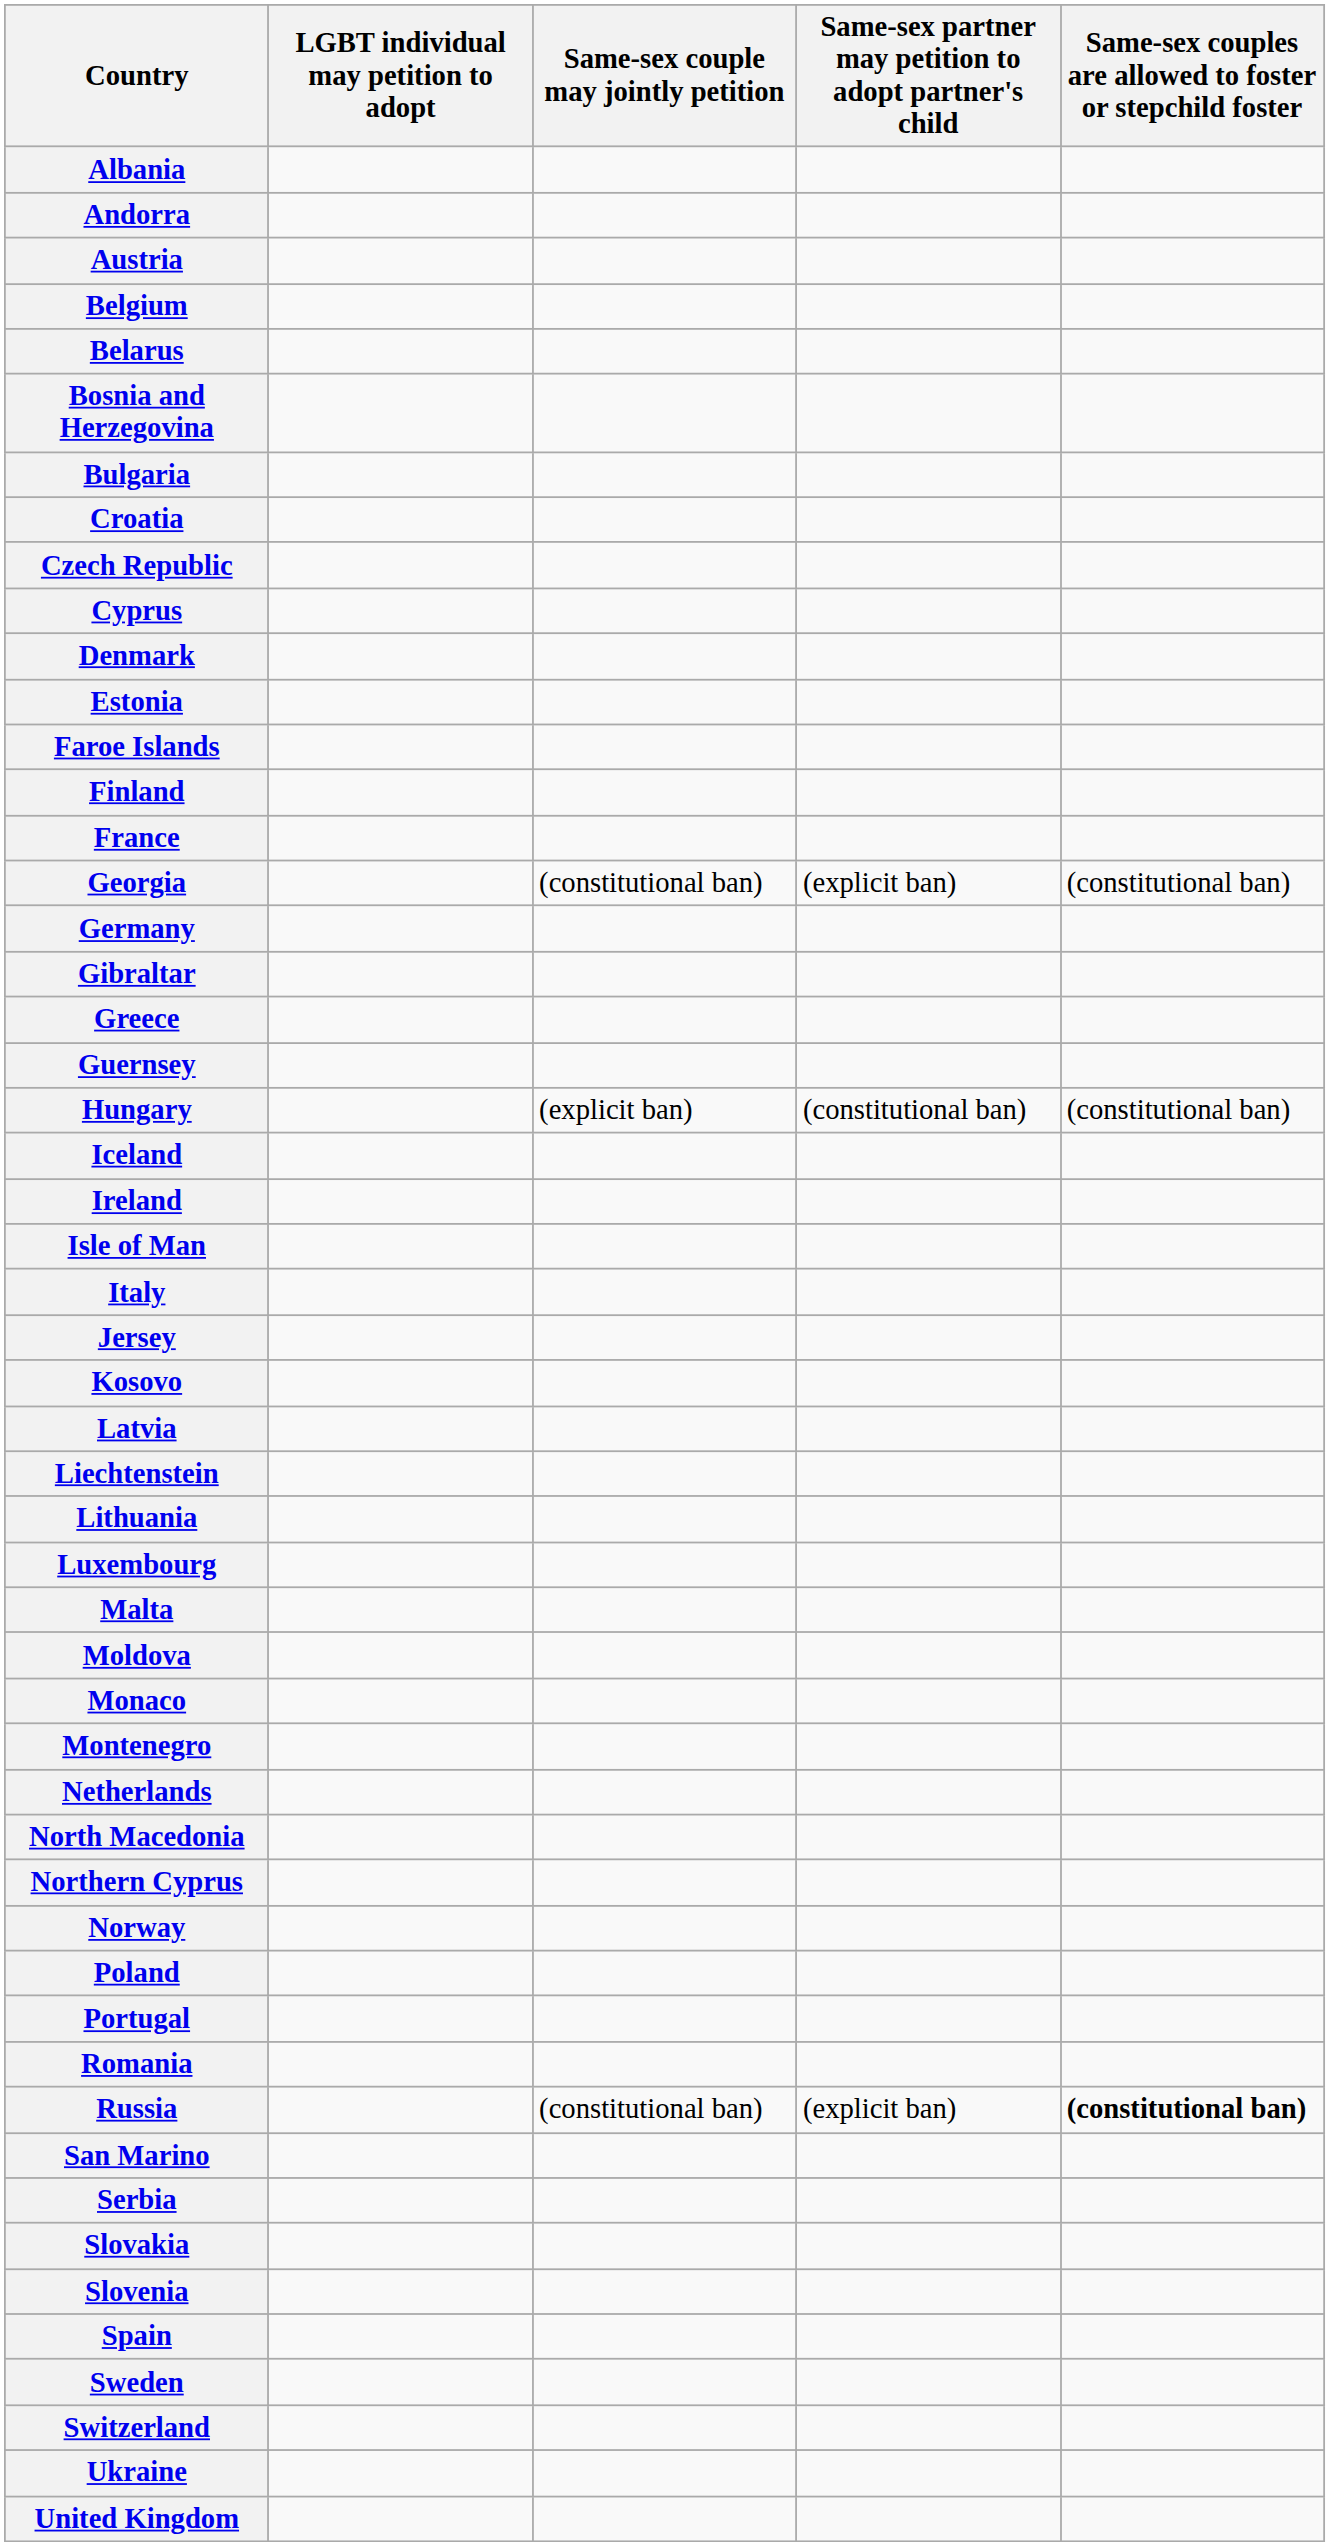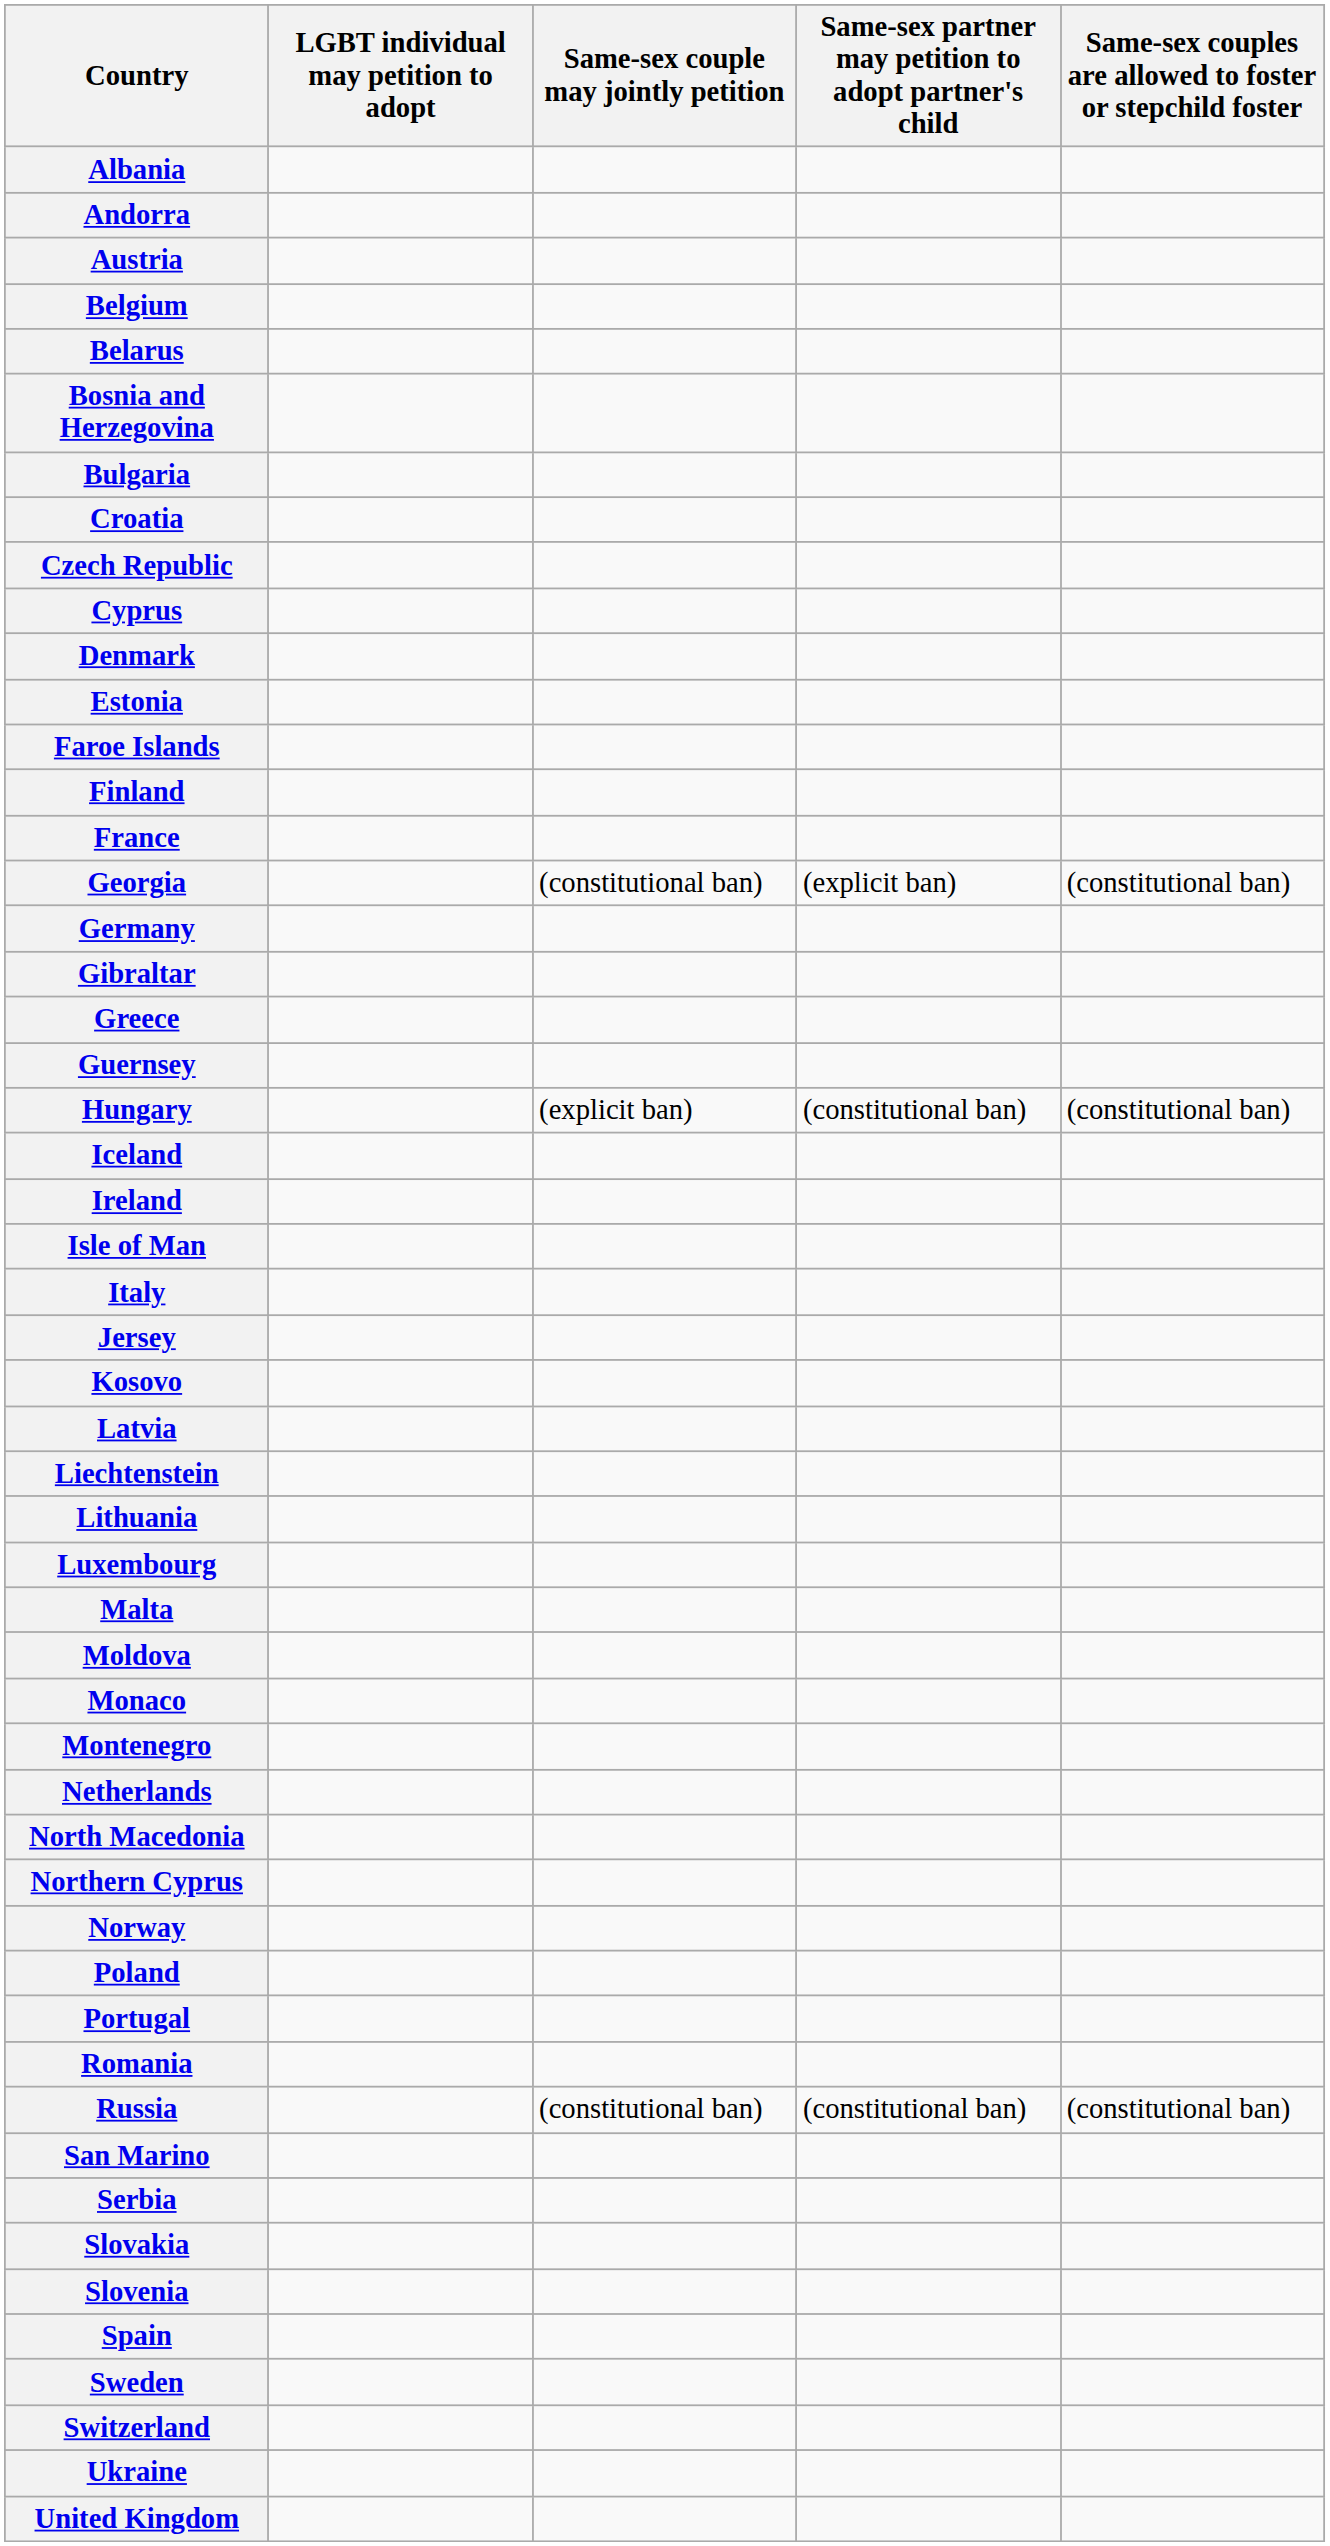Russia | Same-sex partner may petition to adopt partner's child: (explicit ban) -> (constitutional ban)
Russia | Same-sex couples are allowed to foster or stepchild foster: bold -> normal
